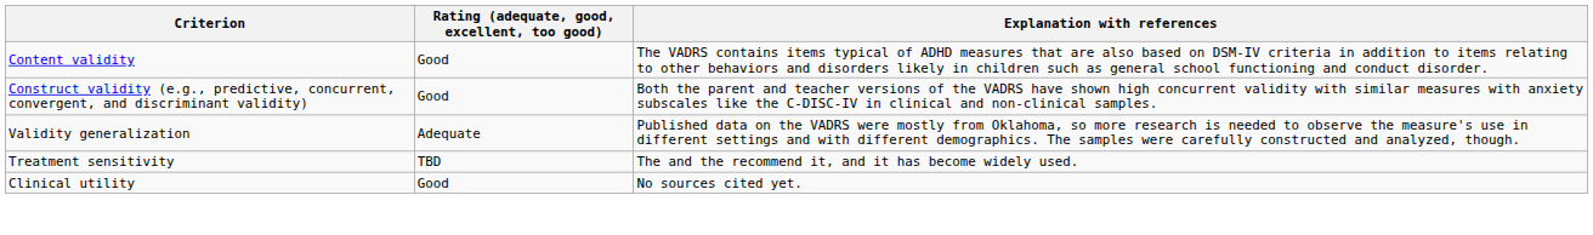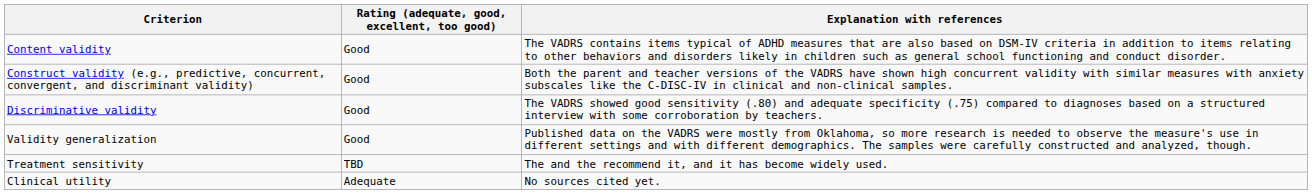+ row: Discriminative validity | Good | The VADRS showed good sensitivity (.80) and adequate specificity (.75) compared to diagnoses based on a structured interview with some corroboration by teachers.
Validity generalization | Rating (adequate, good, excellent, too good): Adequate -> Good
Clinical utility | Rating (adequate, good, excellent, too good): Good -> Adequate
